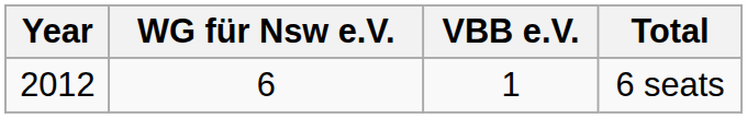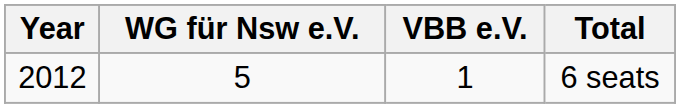6 seats | WG für Nsw e.V.: 6 -> 5
